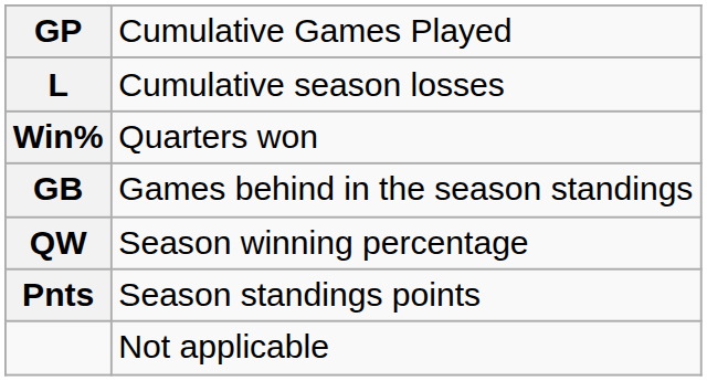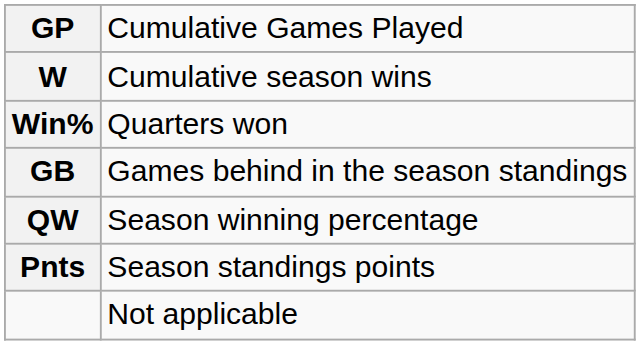+ row: W | Cumulative season wins
- row: L | Cumulative season losses
